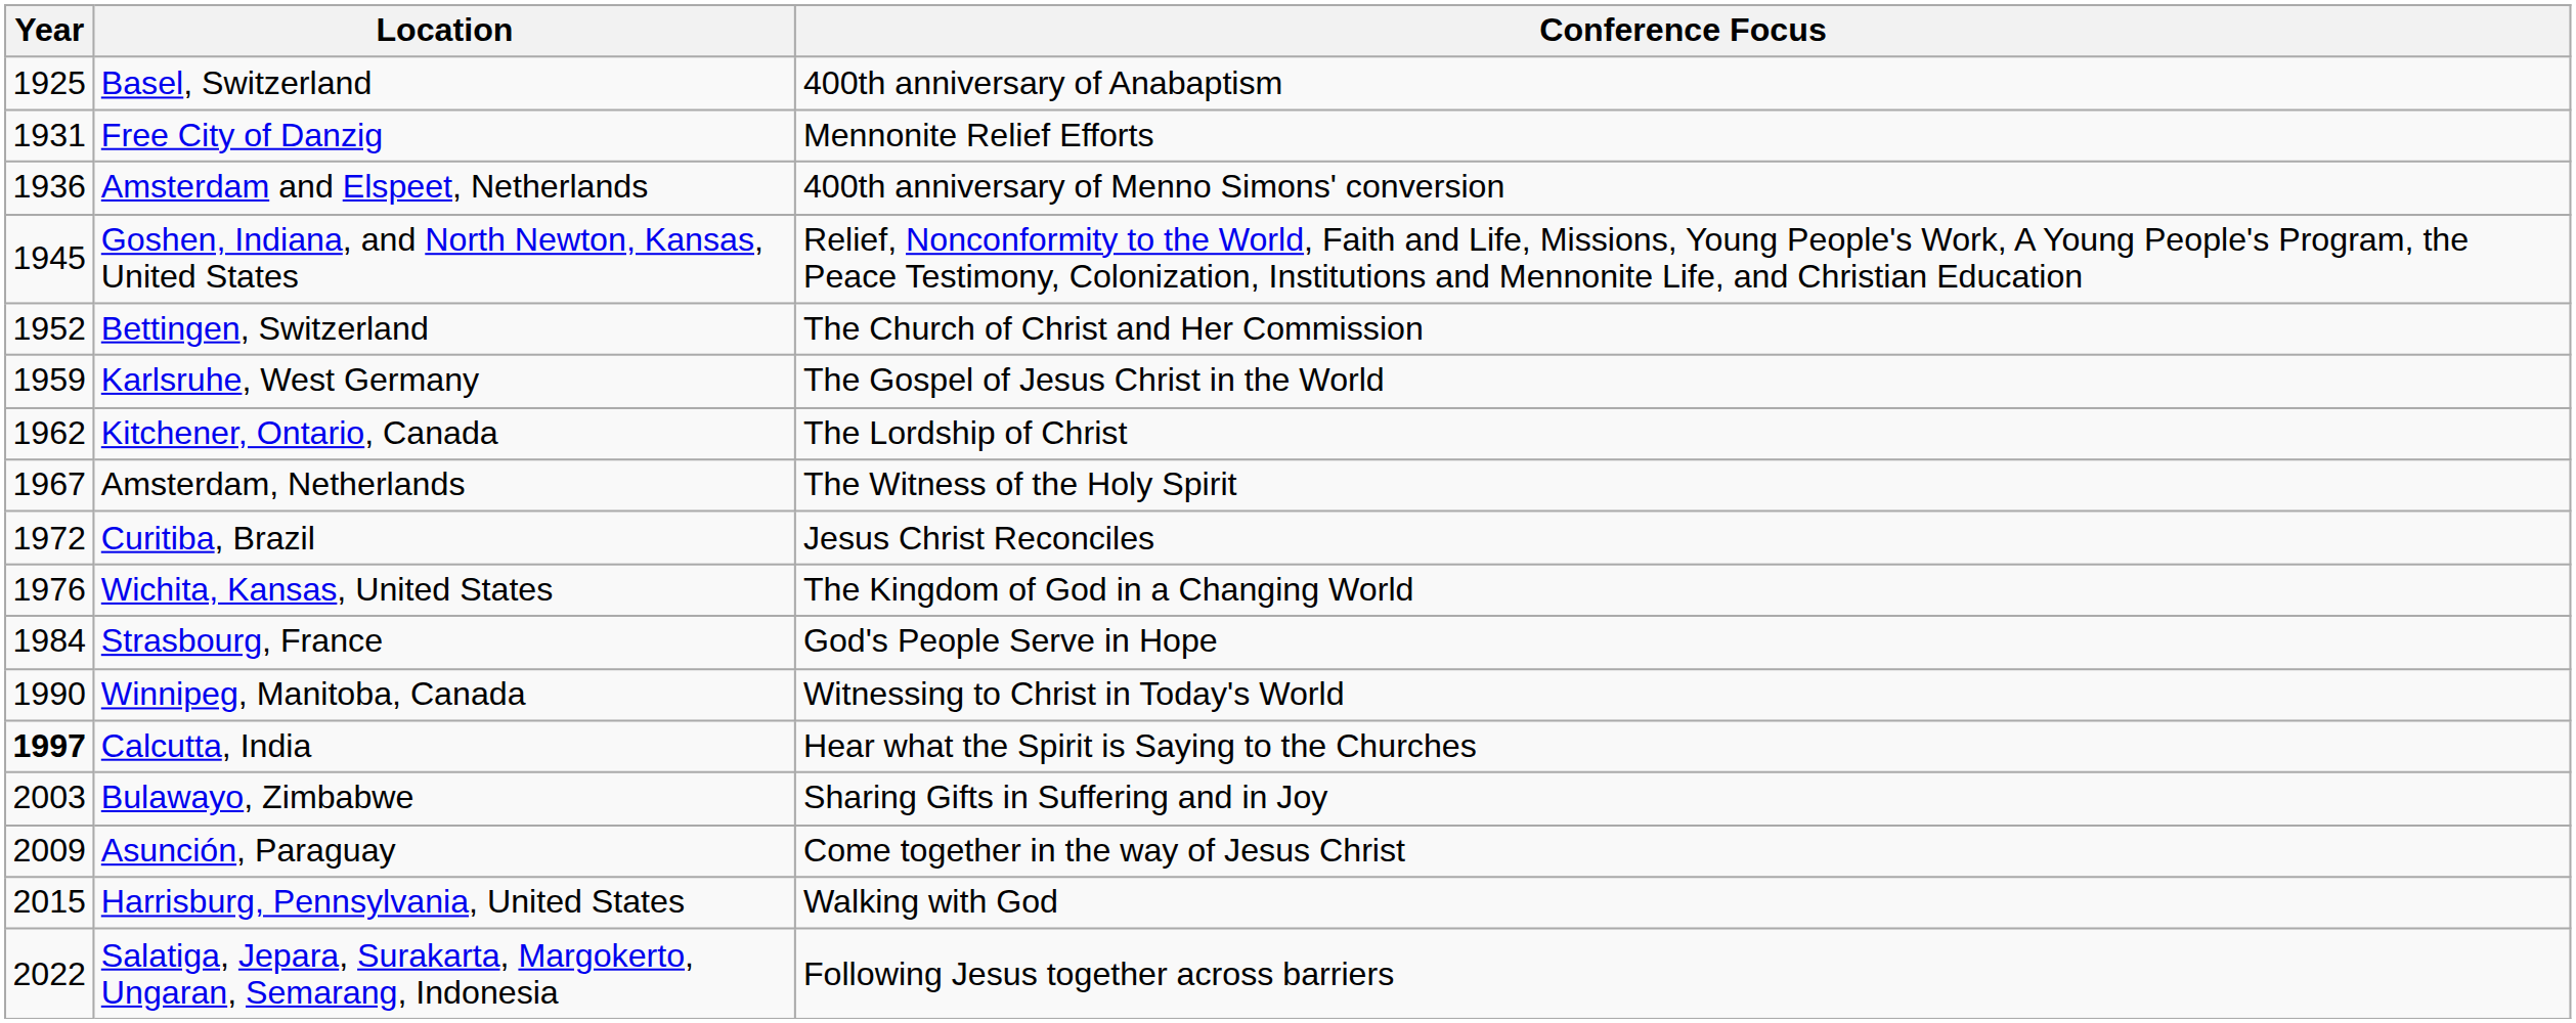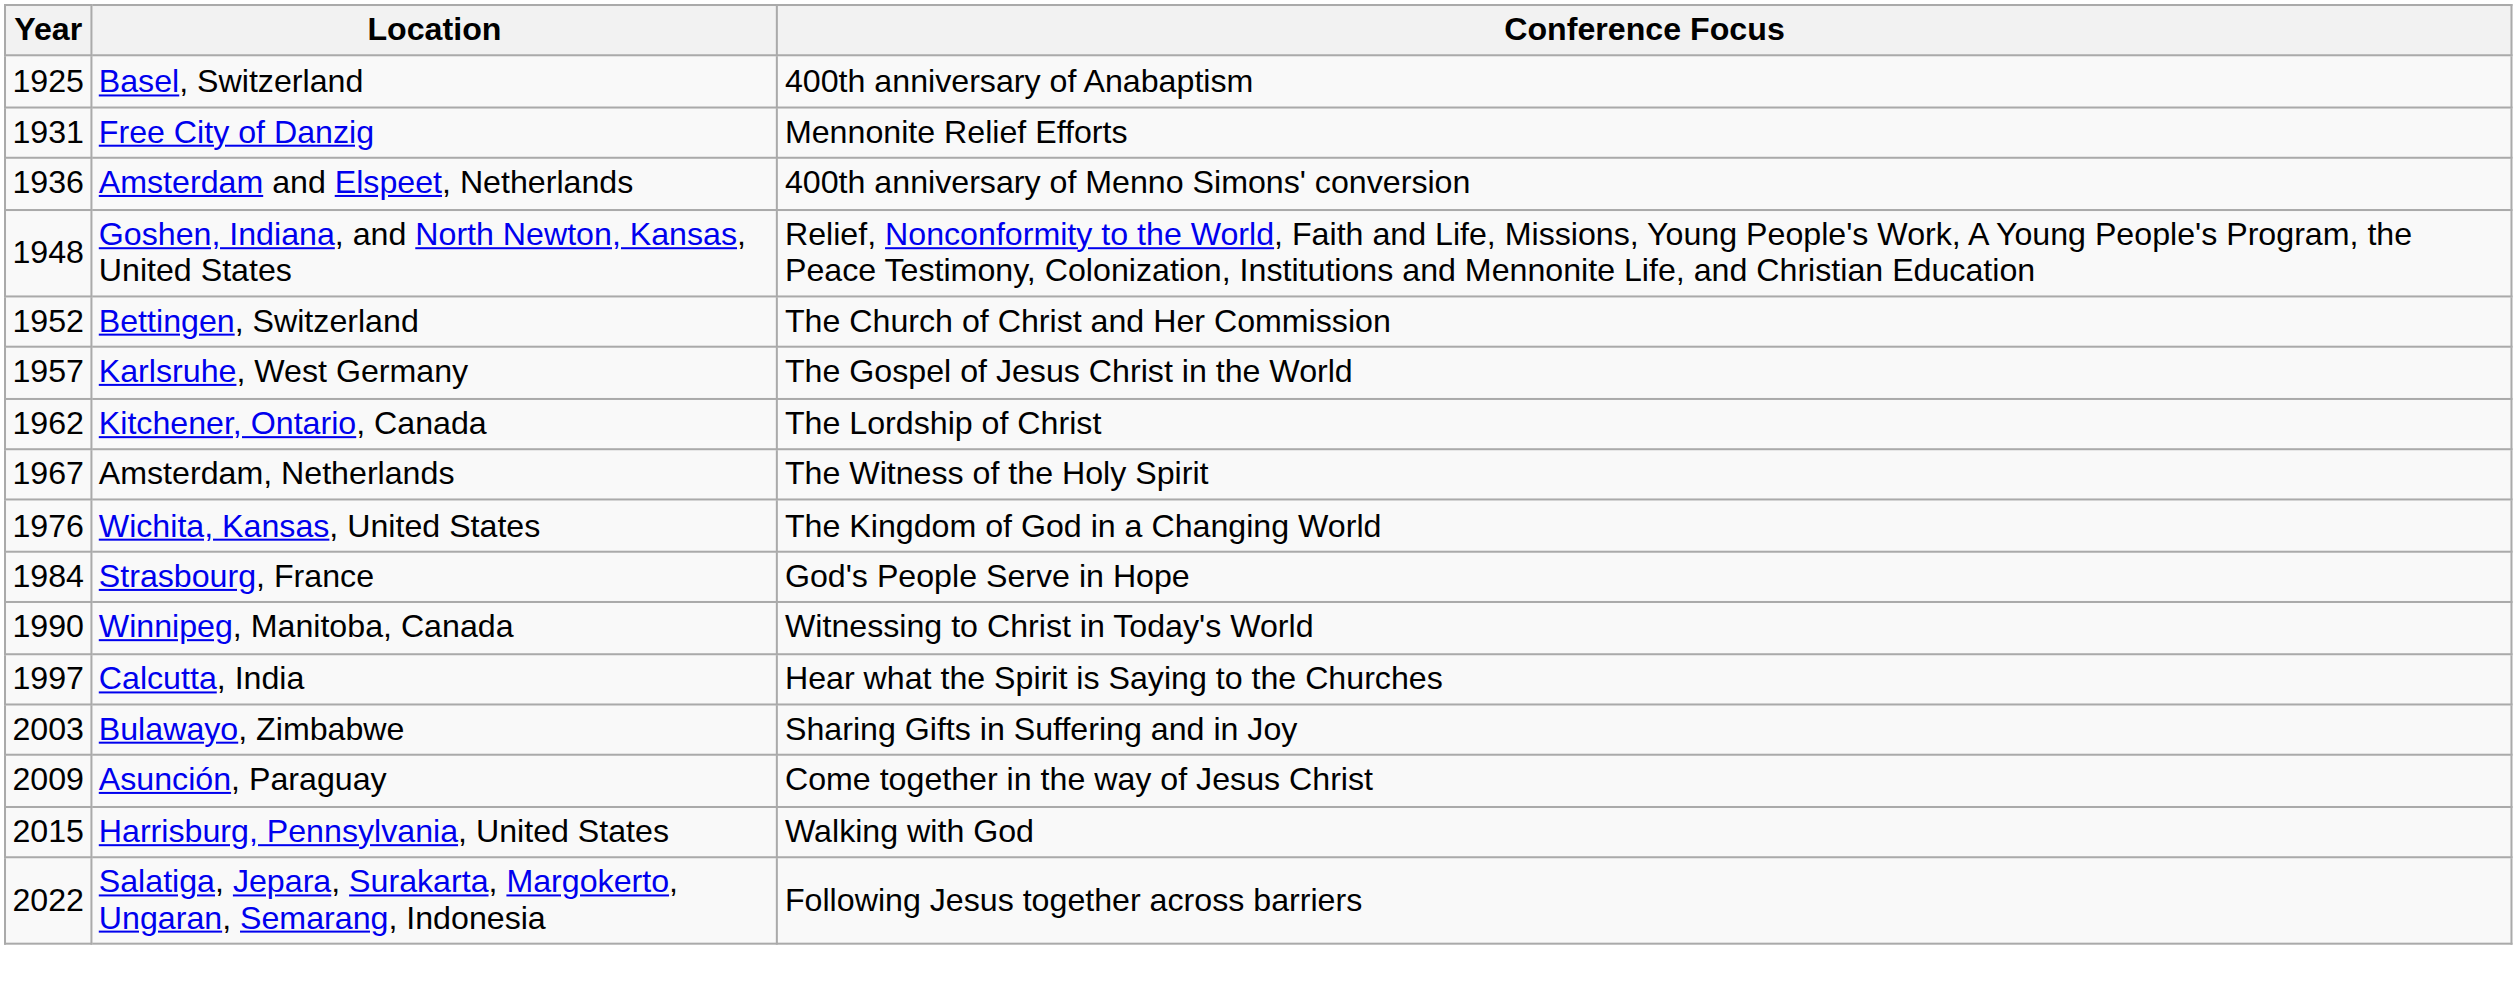Goshen, Indiana, and North Newton, Kansas, United States | Year: 1945 -> 1948
Karlsruhe, West Germany | Year: 1959 -> 1957
- row: 1972 | Curitiba, Brazil | Jesus Christ Reconciles
Calcutta, India | Year: bold -> normal
